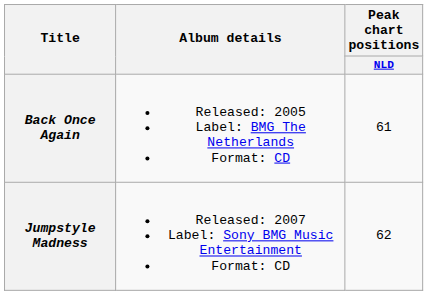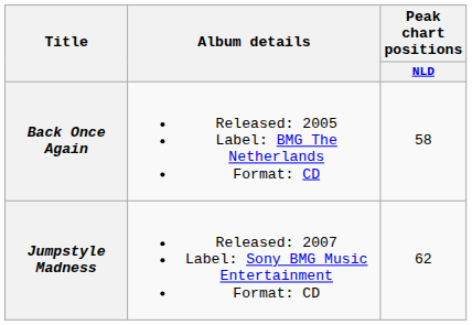Back Once Again | Peak chart positions / NLD: 61 -> 58
